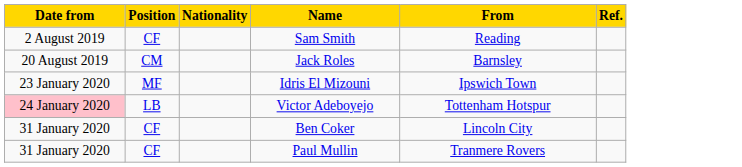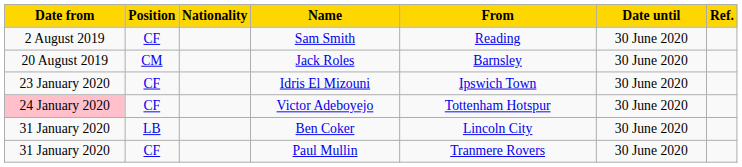+ column: Date until | 30 June 2020 | 30 June 2020 | 30 June 2020 | 30 June 2020 | 30 June 2020 | 30 June 2020
Idris El Mizouni | Position: MF -> CF
Victor Adeboyejo | Position: LB -> CF
Ben Coker | Position: CF -> LB
